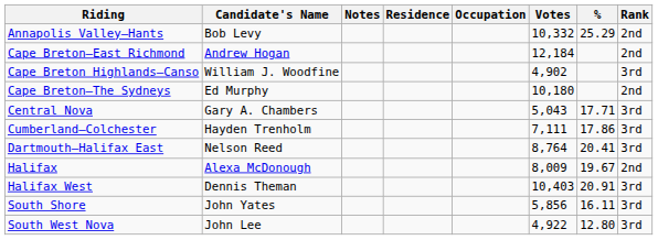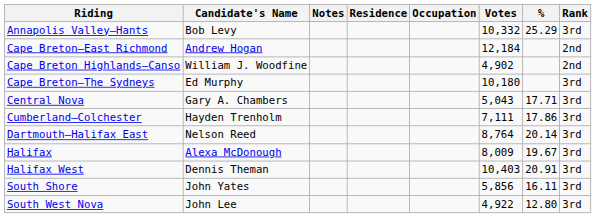Annapolis Valley—Hants | Rank: 2nd -> 3rd
Cape Breton Highlands—Canso | Rank: 3rd -> 2nd
Cape Breton—The Sydneys | Rank: 2nd -> 3rd
Dartmouth—Halifax East | %: 20.41 -> 20.14
Halifax | Rank: 2nd -> 3rd
